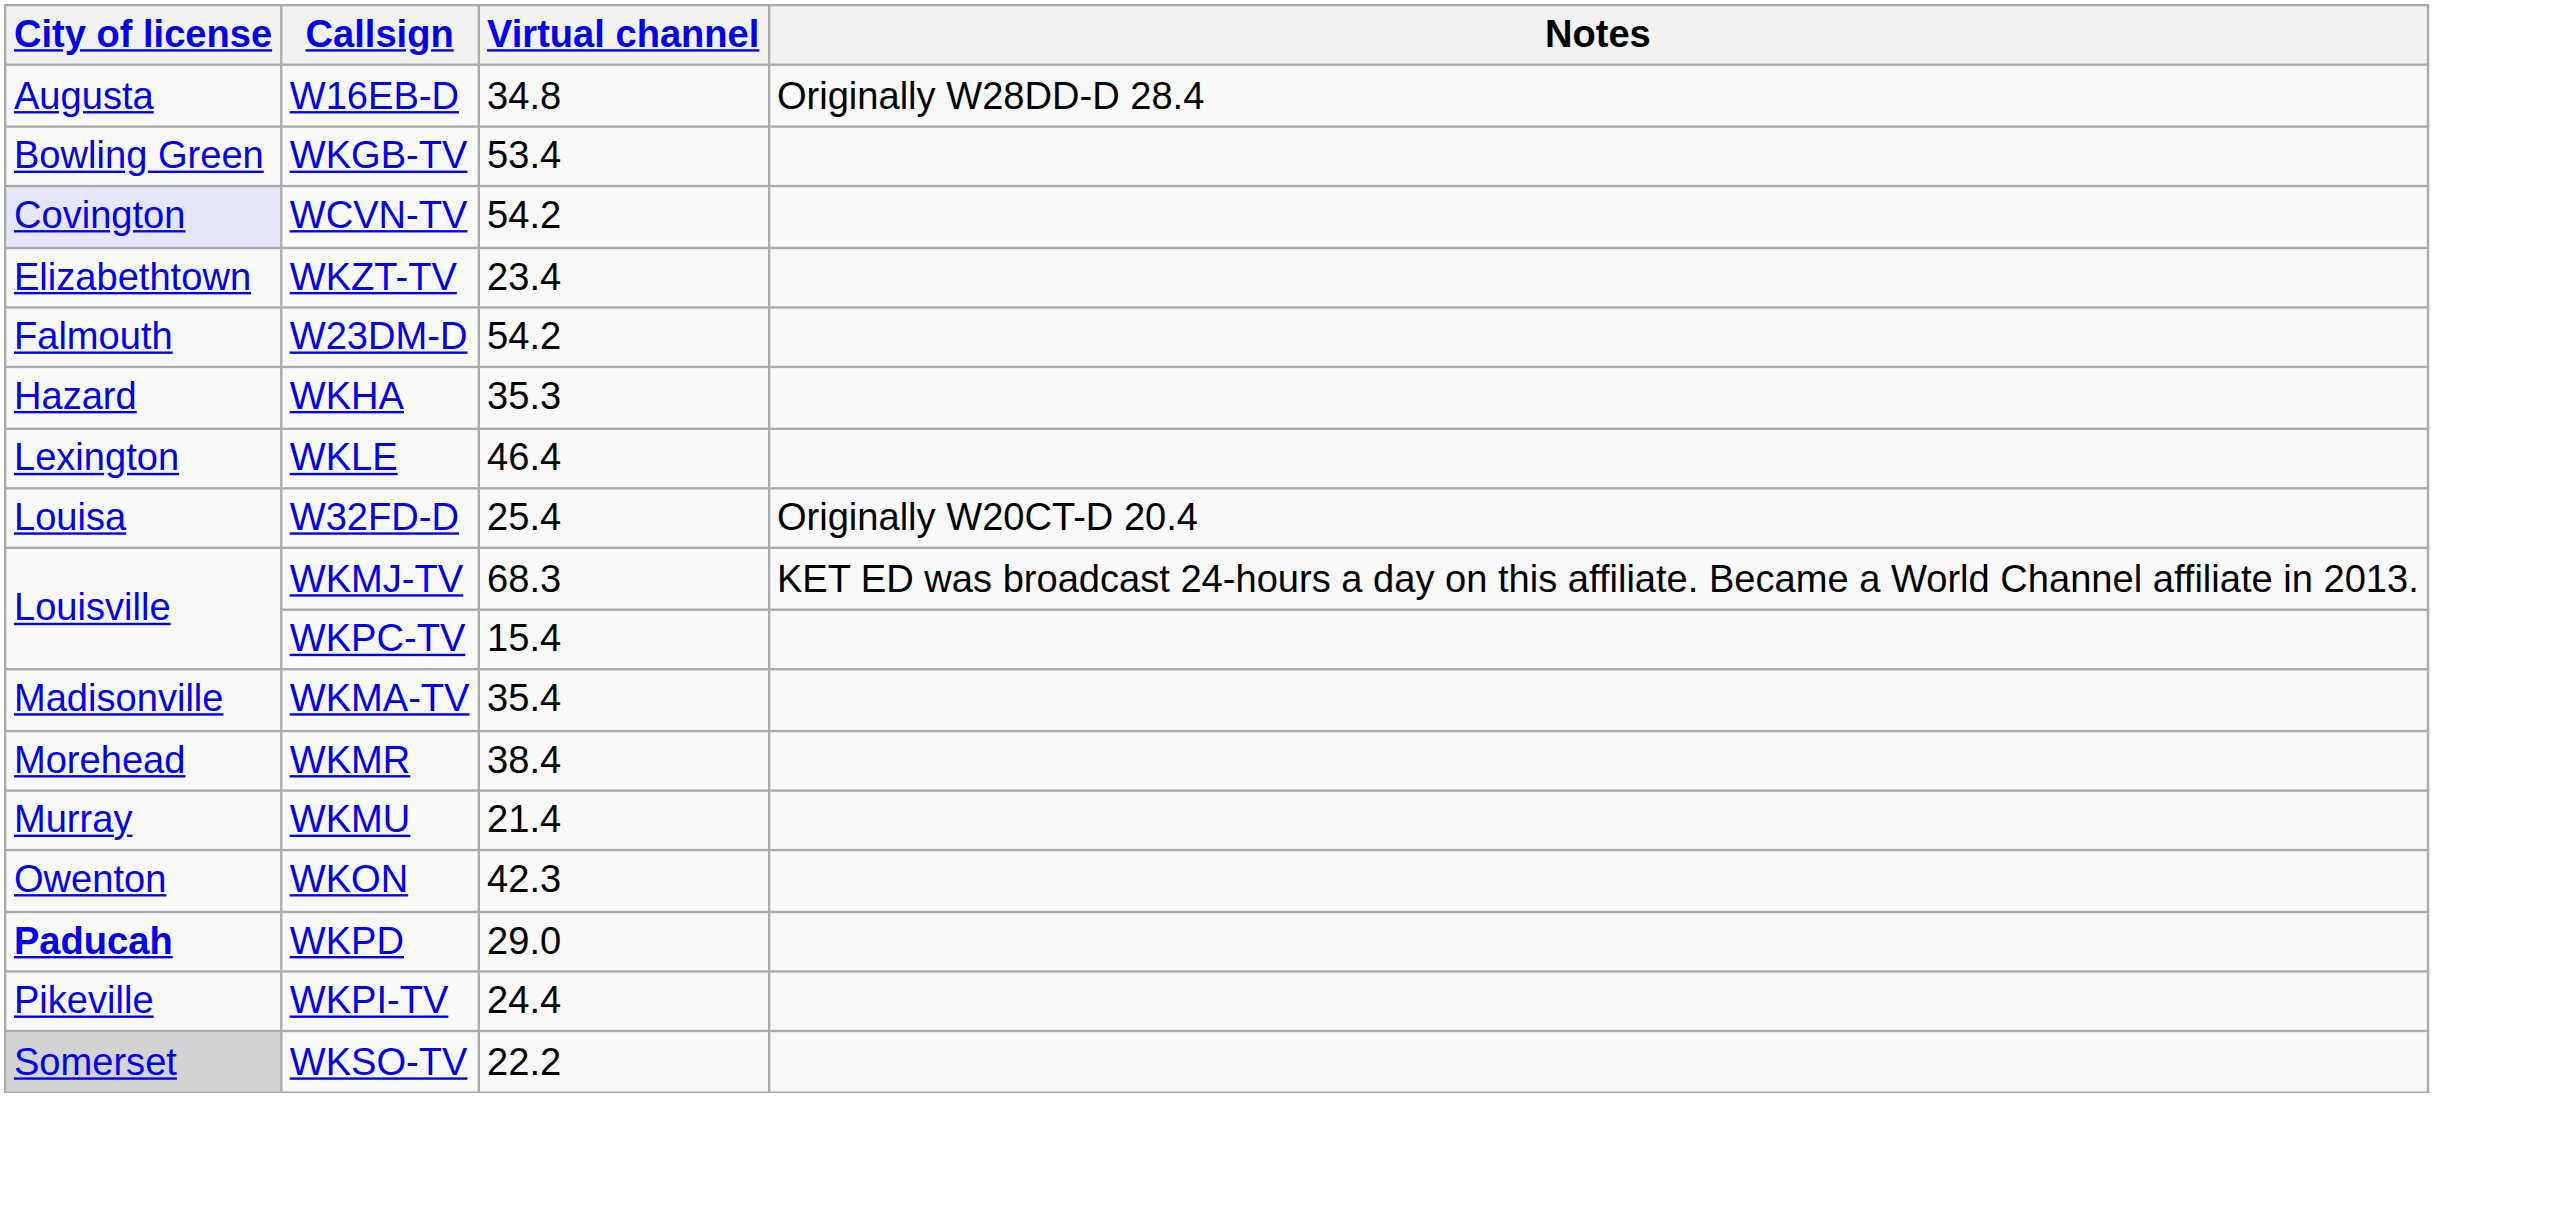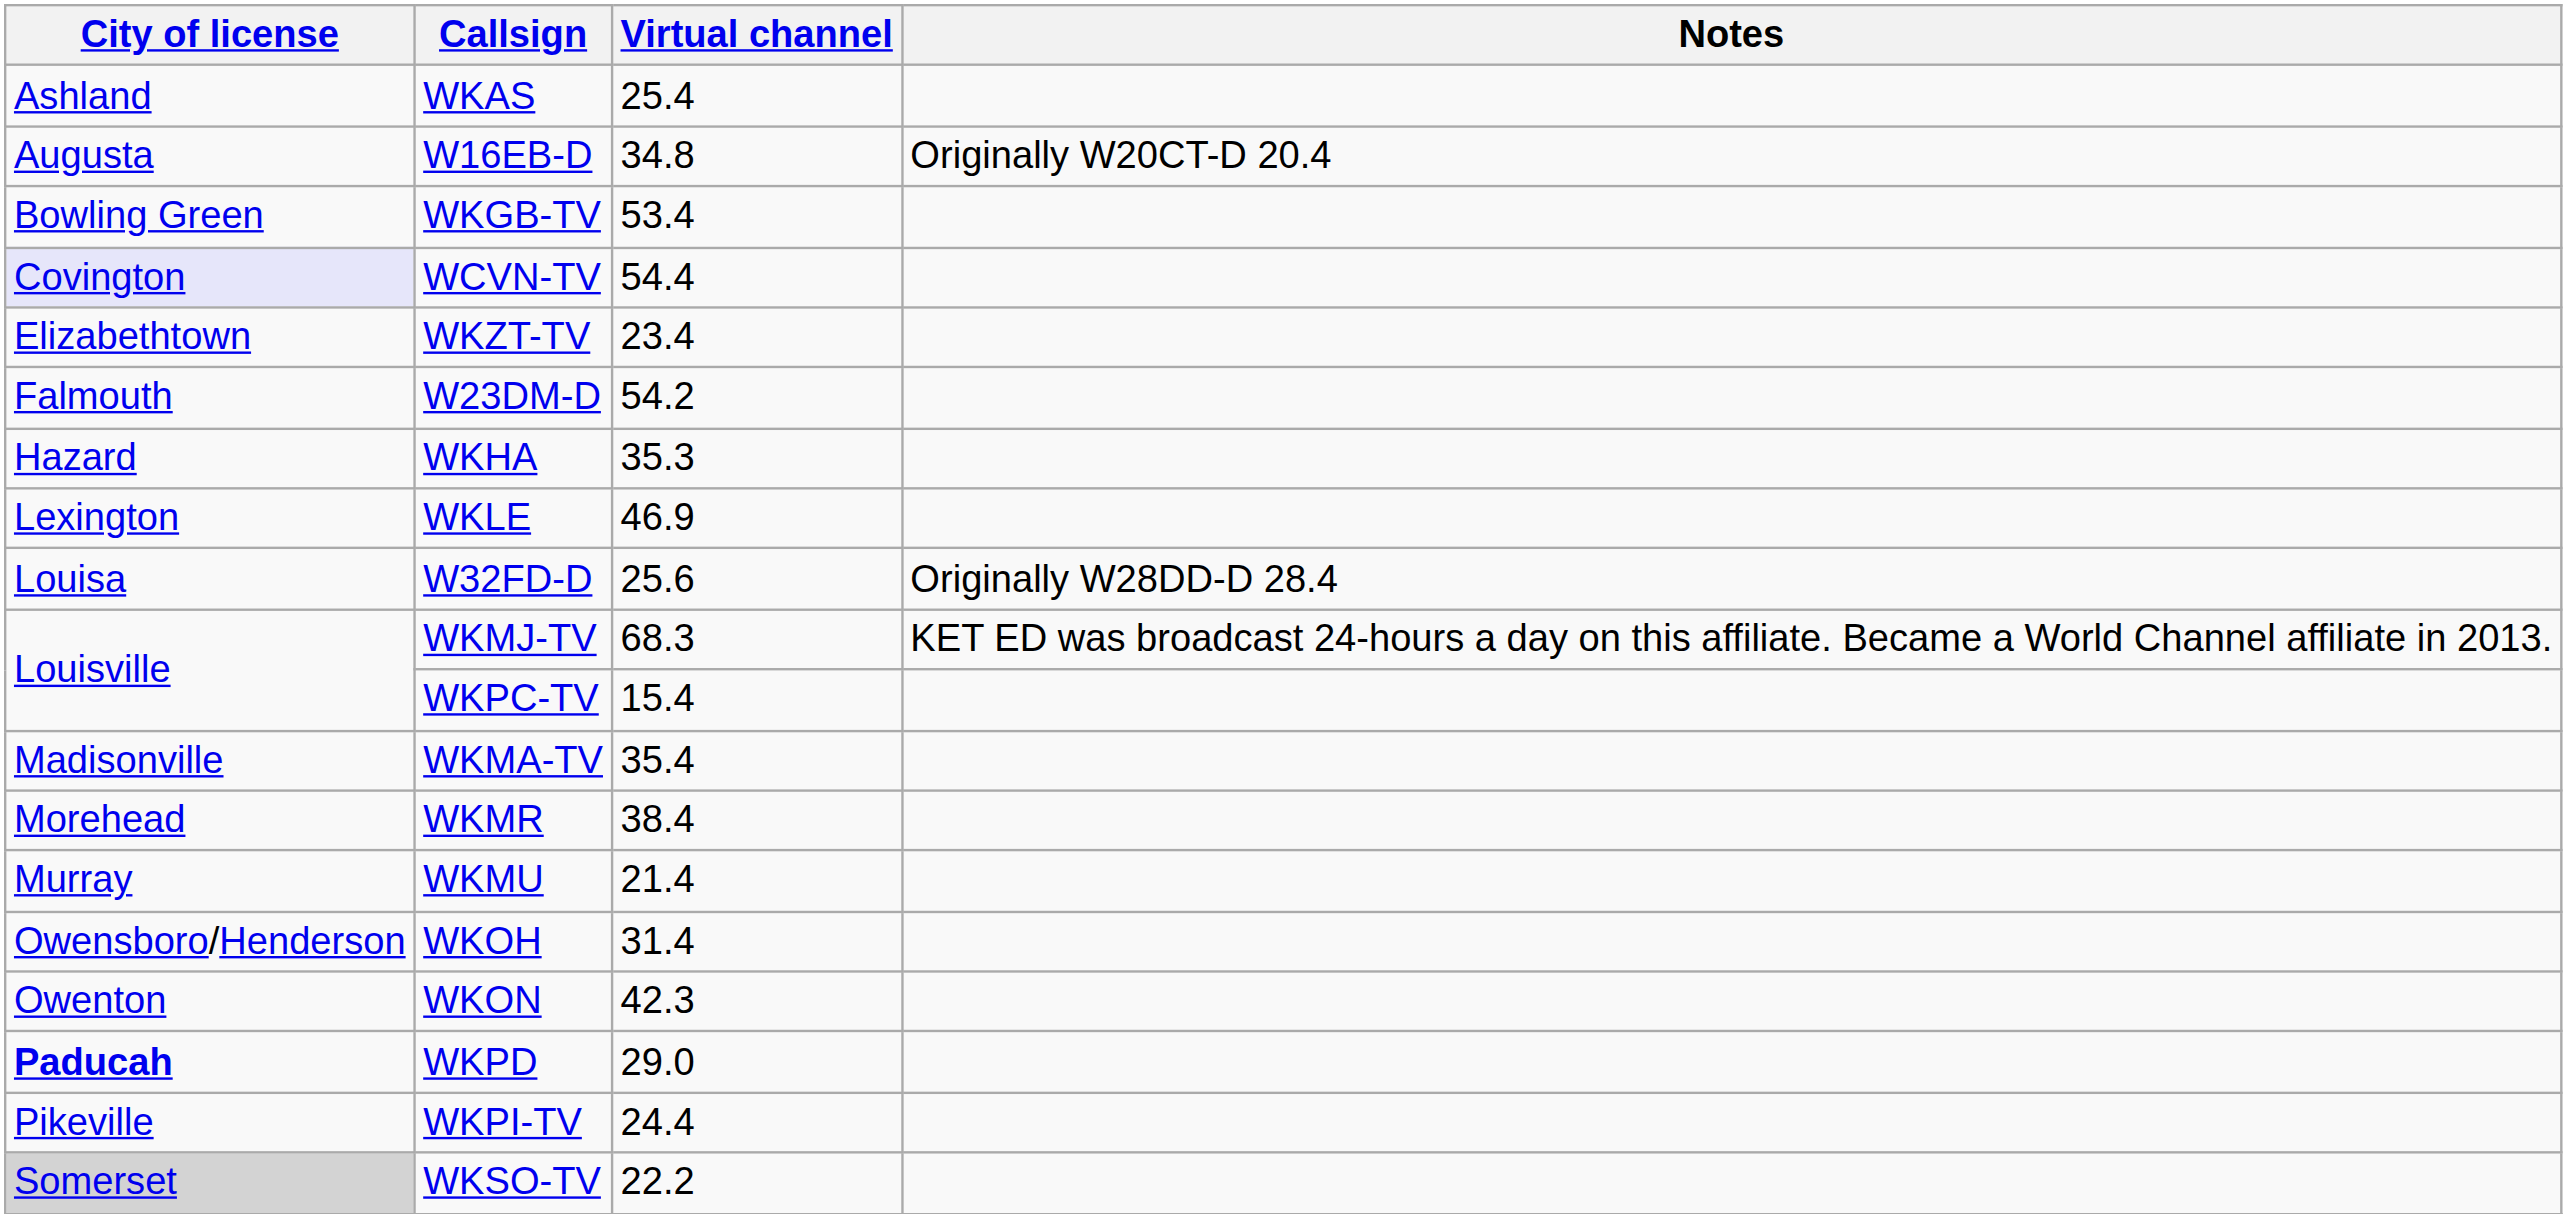+ row: Ashland | WKAS | 25.4
W16EB-D | Notes: Originally W28DD-D 28.4 -> Originally W20CT-D 20.4
WCVN-TV | Virtual channel: 54.2 -> 54.4
WKLE | Virtual channel: 46.4 -> 46.9
W32FD-D | Virtual channel: 25.4 -> 25.6
W32FD-D | Notes: Originally W20CT-D 20.4 -> Originally W28DD-D 28.4
+ row: Owensboro/Henderson | WKOH | 31.4
